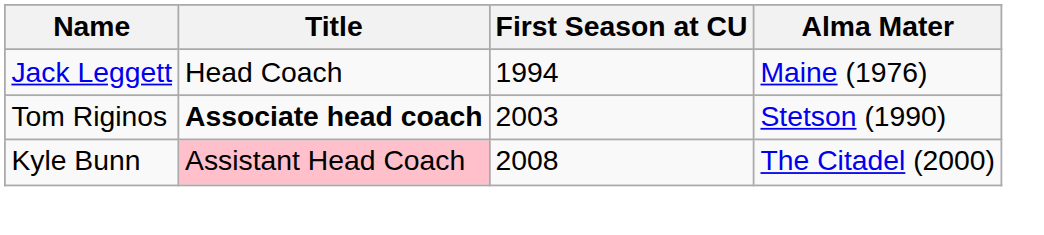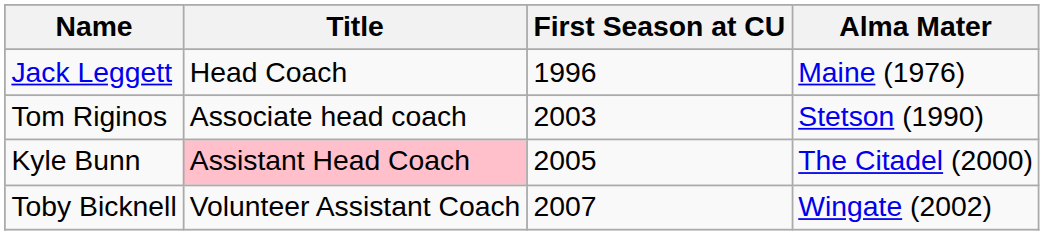Jack Leggett | First Season at CU: 1994 -> 1996
Tom Riginos | Title: bold -> normal
Kyle Bunn | First Season at CU: 2008 -> 2005
+ row: Toby Bicknell | Volunteer Assistant Coach | 2007 | Wingate (2002)
